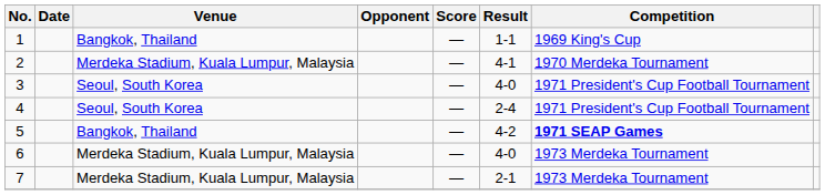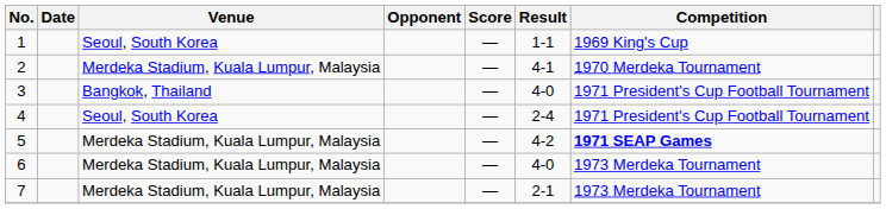1 | Venue: Bangkok, Thailand -> Seoul, South Korea
3 | Venue: Seoul, South Korea -> Bangkok, Thailand
5 | Venue: Bangkok, Thailand -> Merdeka Stadium, Kuala Lumpur, Malaysia
